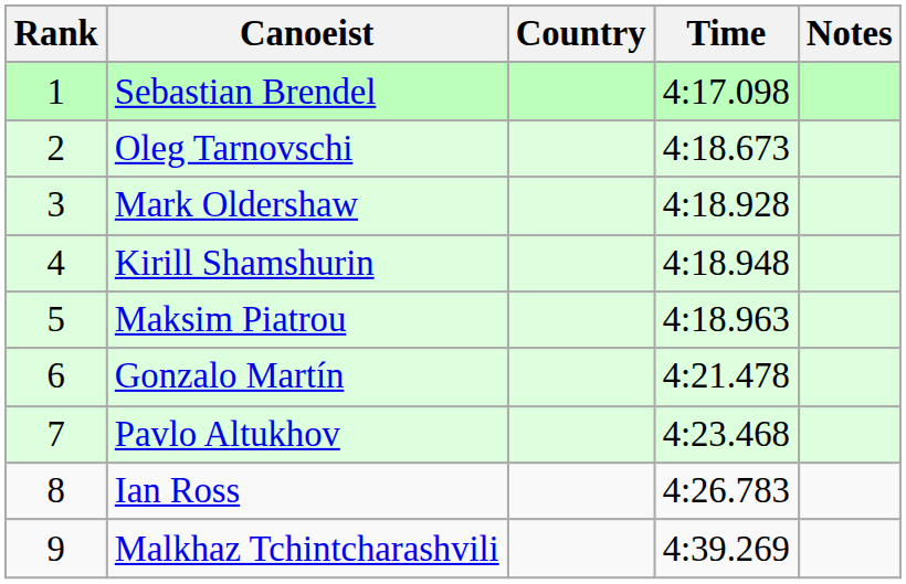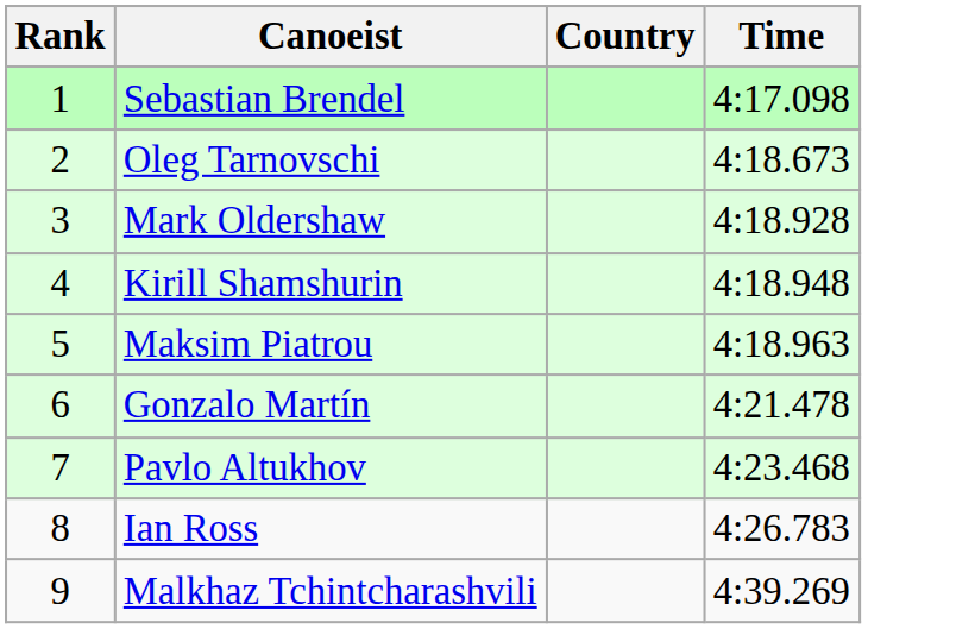- column: Notes
